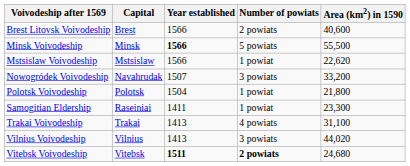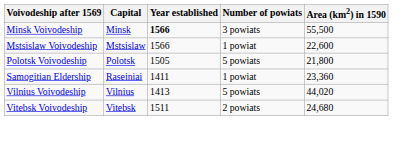- row: Brest Litovsk Voivodeship | Brest | 1566 | 2 powiats | 40,600
Minsk Voivodeship | Number of powiats: 5 powiats -> 3 powiats
Mstsislaw Voivodeship | Area (km2) in 1590: 22,620 -> 22,600
- row: Nowogródek Voivodeship | Navahrudak | 1507 | 3 powiats | 33,200
Polotsk Voivodeship | Year established: 1504 -> 1505
Polotsk Voivodeship | Number of powiats: 1 powiat -> 5 powiats
Samogitian Eldership | Area (km2) in 1590: 23,300 -> 23,360
- row: Trakai Voivodeship | Trakai | 1413 | 4 powiats | 31,100
Vilnius Voivodeship | Number of powiats: 3 powiats -> 5 powiats
Vitebsk Voivodeship | Year established: bold -> normal
Vitebsk Voivodeship | Number of powiats: bold -> normal
